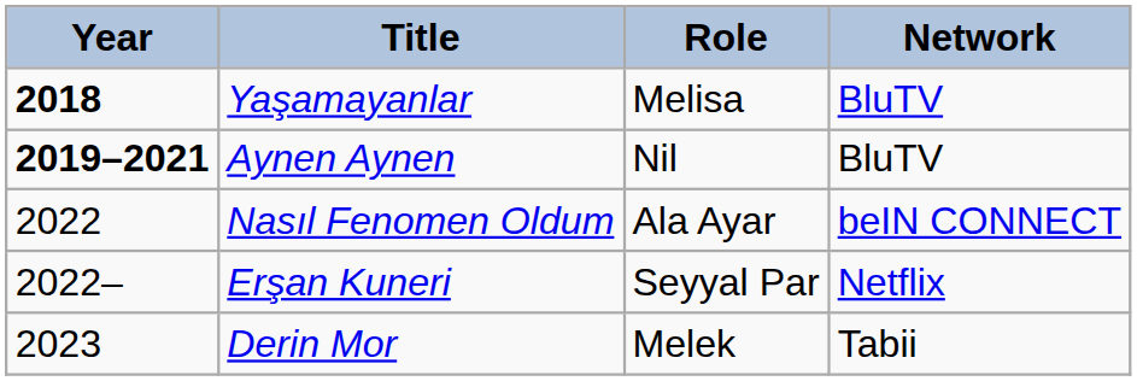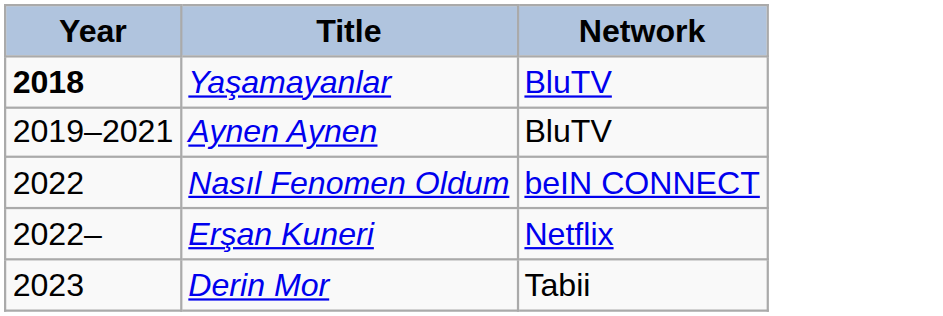- column: Role | Melisa | Nil | Ala Ayar | Seyyal Par | Melek
Aynen Aynen | Year: bold -> normal
